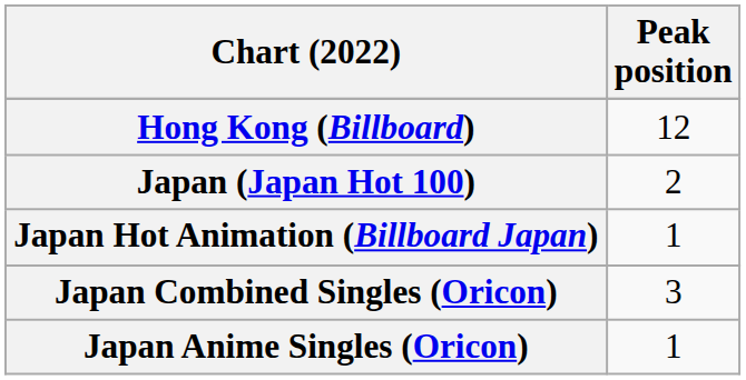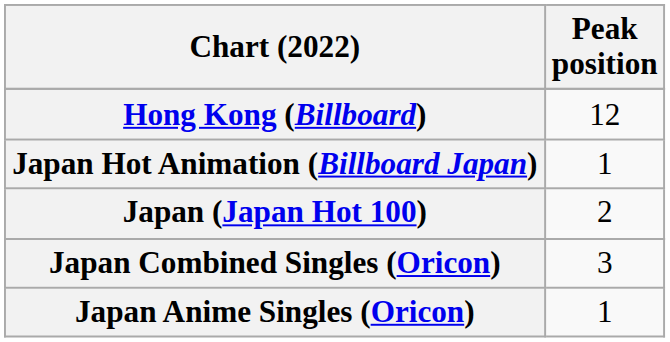rows swapped: Japan (Japan Hot 100) <-> Japan Hot Animation (Billboard Japan)
